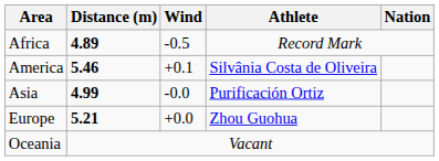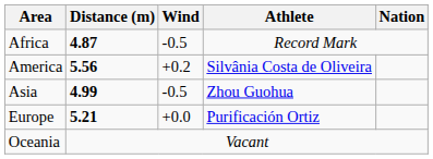Africa | Distance (m): 4.89 -> 4.87
America | Distance (m): 5.46 -> 5.56
America | Wind: +0.1 -> +0.2
Asia | Wind: -0.0 -> -0.5
Asia | Athlete: Purificación Ortiz -> Zhou Guohua
Europe | Athlete: Zhou Guohua -> Purificación Ortiz
